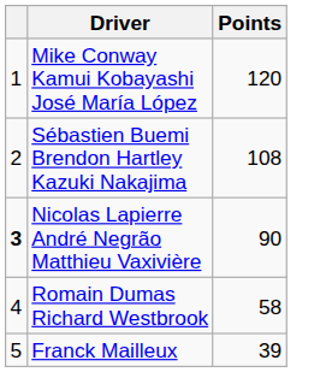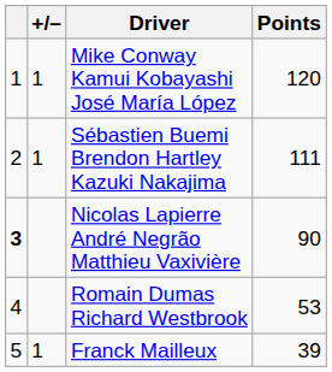+ column: +/– | 1 | 1 | 1
Sébastien Buemi Brendon Hartley Kazuki Nakajima | Points: 108 -> 111
Romain Dumas Richard Westbrook | Points: 58 -> 53
